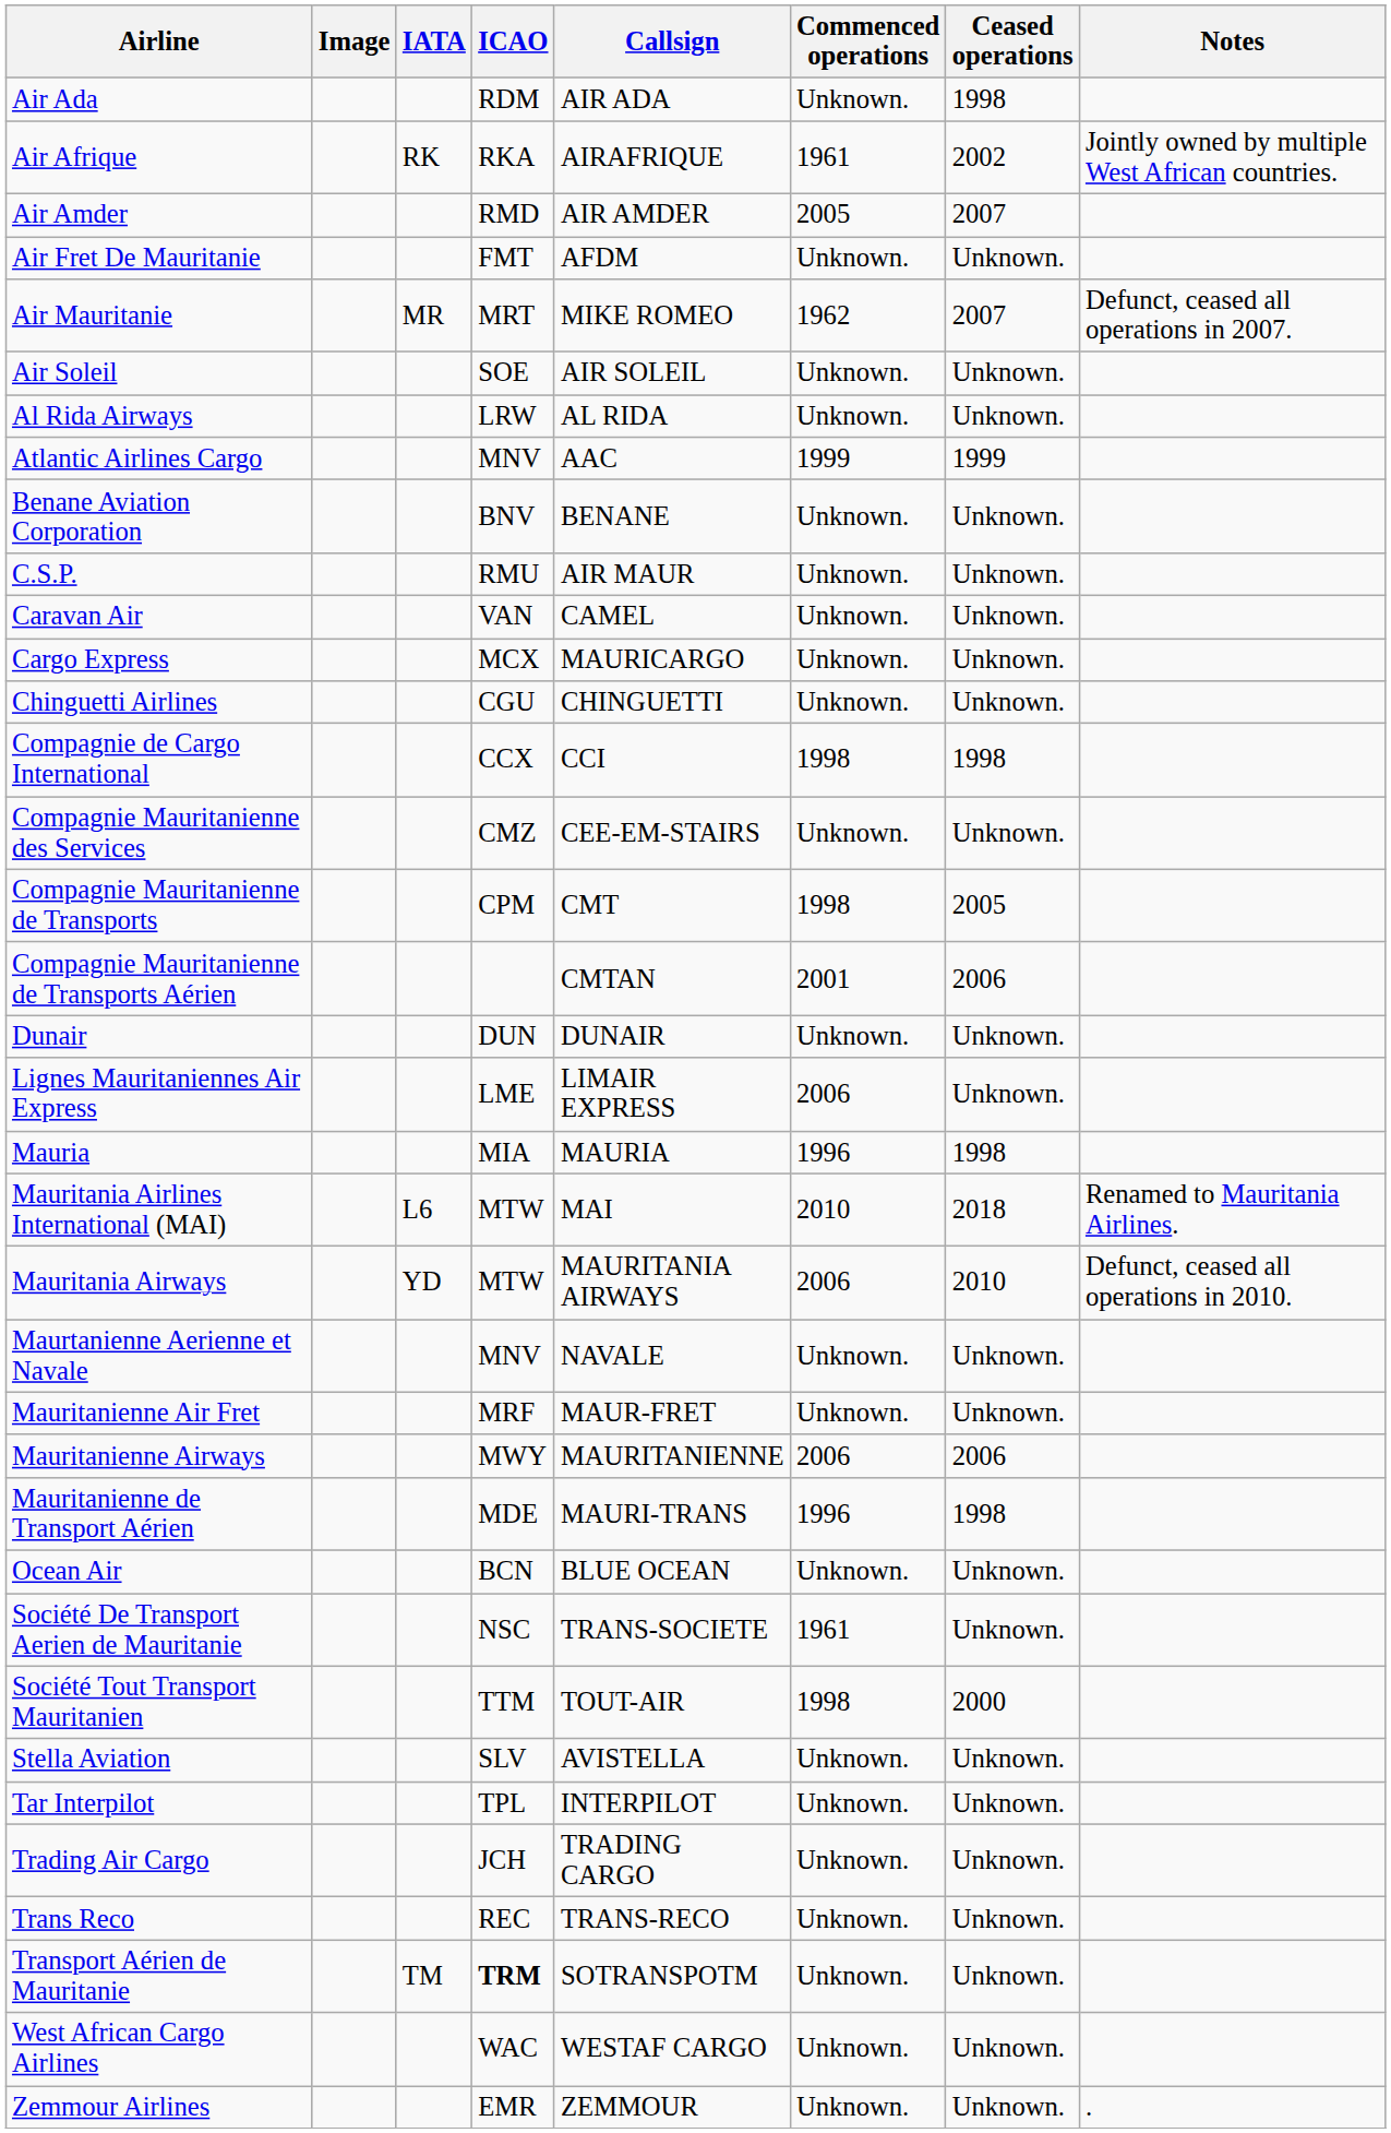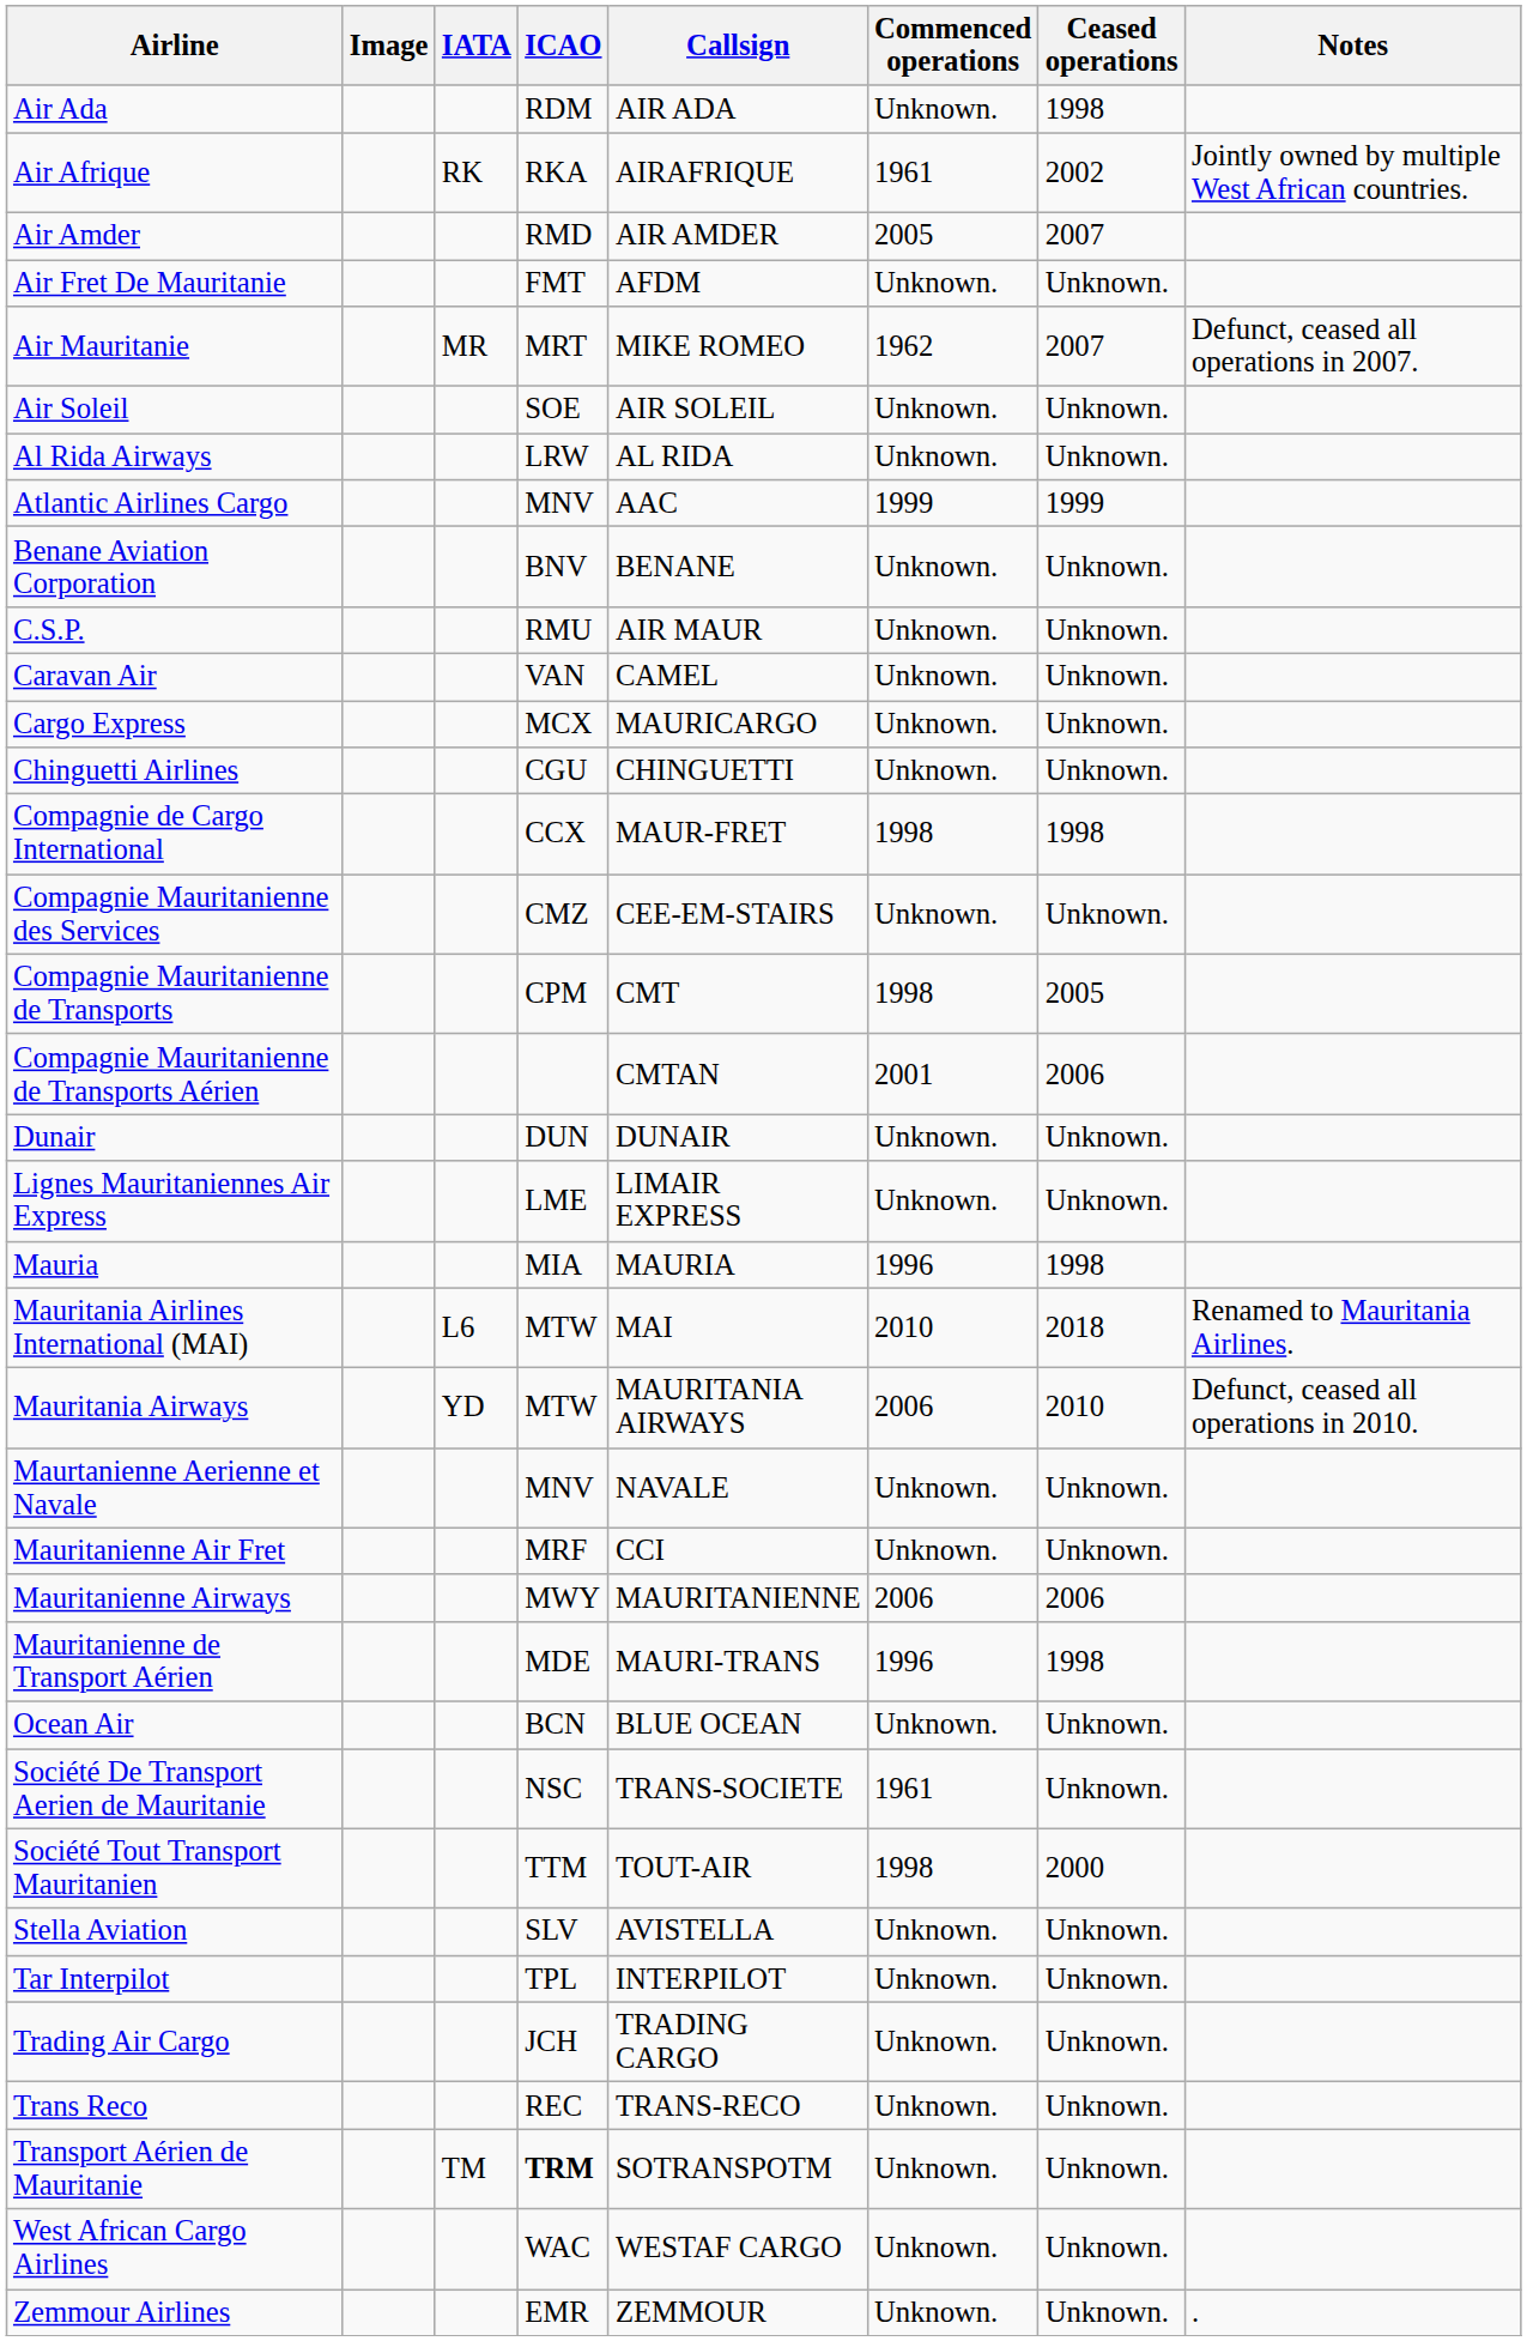Compagnie de Cargo International | Callsign: CCI -> MAUR-FRET
Lignes Mauritaniennes Air Express | Commenced operations: 2006 -> Unknown.
Mauritanienne Air Fret | Callsign: MAUR-FRET -> CCI
